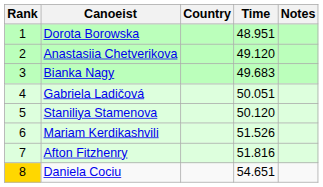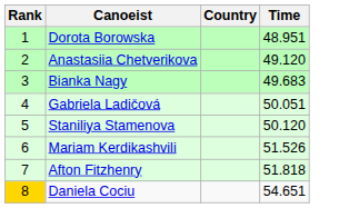- column: Notes
Afton Fitzhenry | Time: 51.816 -> 51.818
